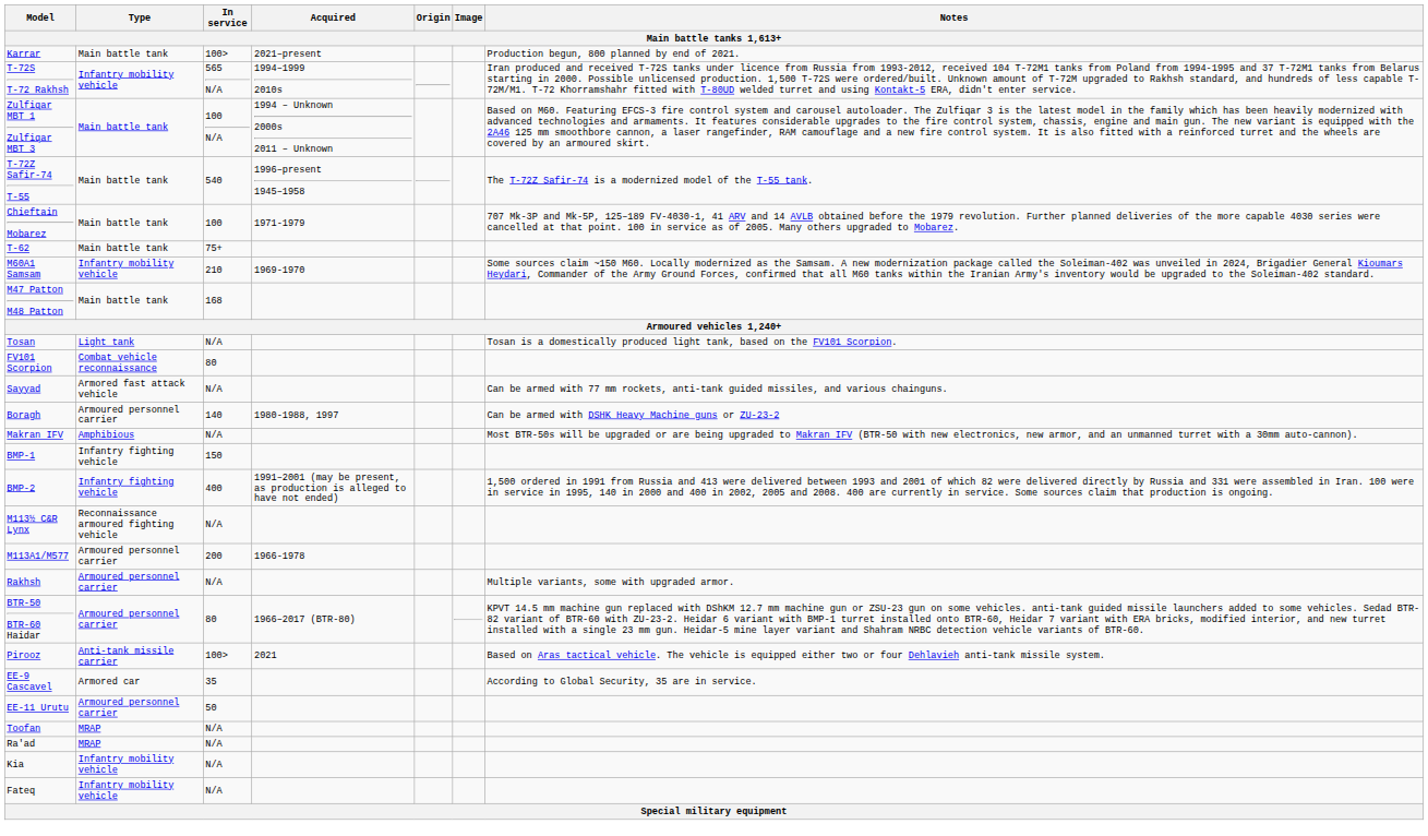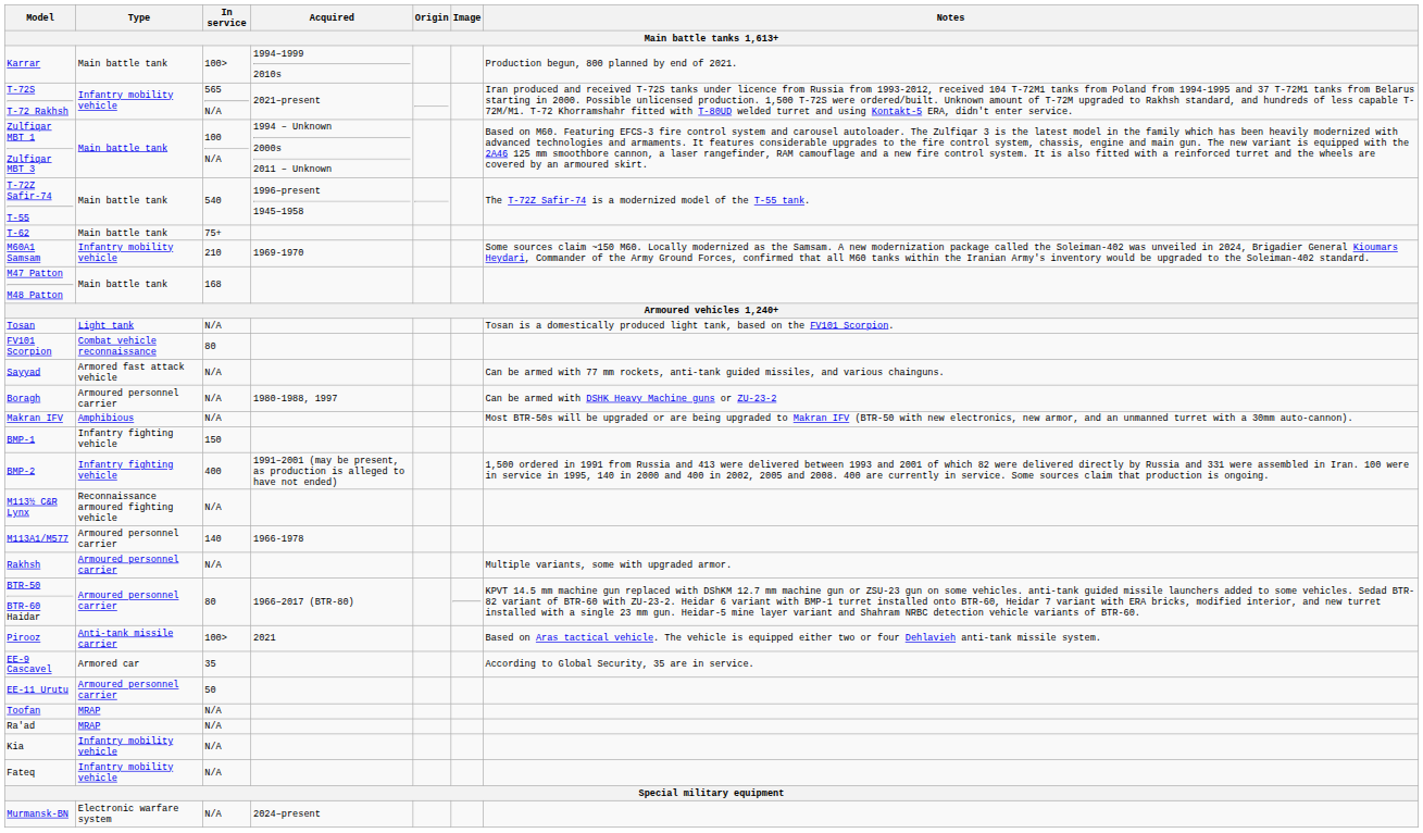Karrar | Acquired: 2021–present -> 1994–1999 2010s
T-72S T-72 Rakhsh | Acquired: 1994–1999 2010s -> 2021–present
- row: Chieftain Mobarez | Main battle tank | 100 | 1971-1979 | 707 Mk-3P and Mk-5P, 125–189 FV-4030-1, 41 ARV and 14 AVLB obtained before the 1979 revolution. Further planned deliveries of the more capable 4030 series were cancelled at that point. 100 in service as of 2005. Many others upgraded to Mobarez.
Boragh | In service: 140 -> N/A
M113A1/M577 | In service: 200 -> 140
+ row: Murmansk-BN | Electronic warfare system | N/A | 2024–present
